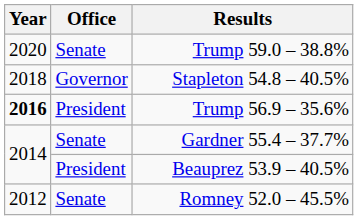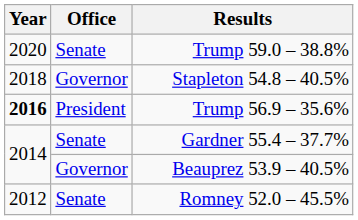Beauprez 53.9 – 40.5% | Office: President -> Governor
